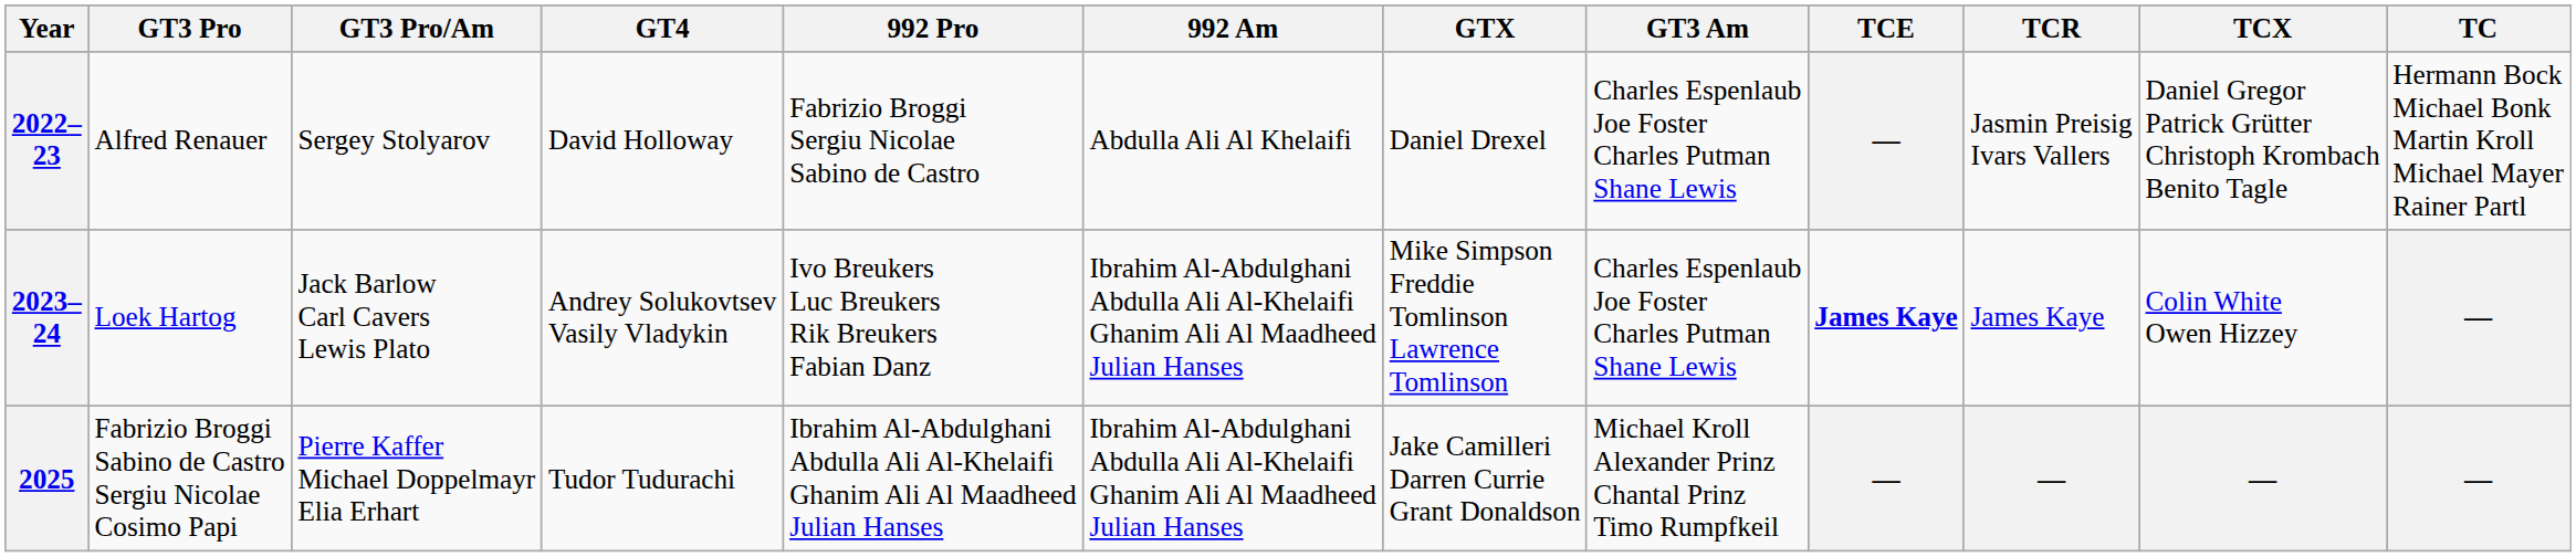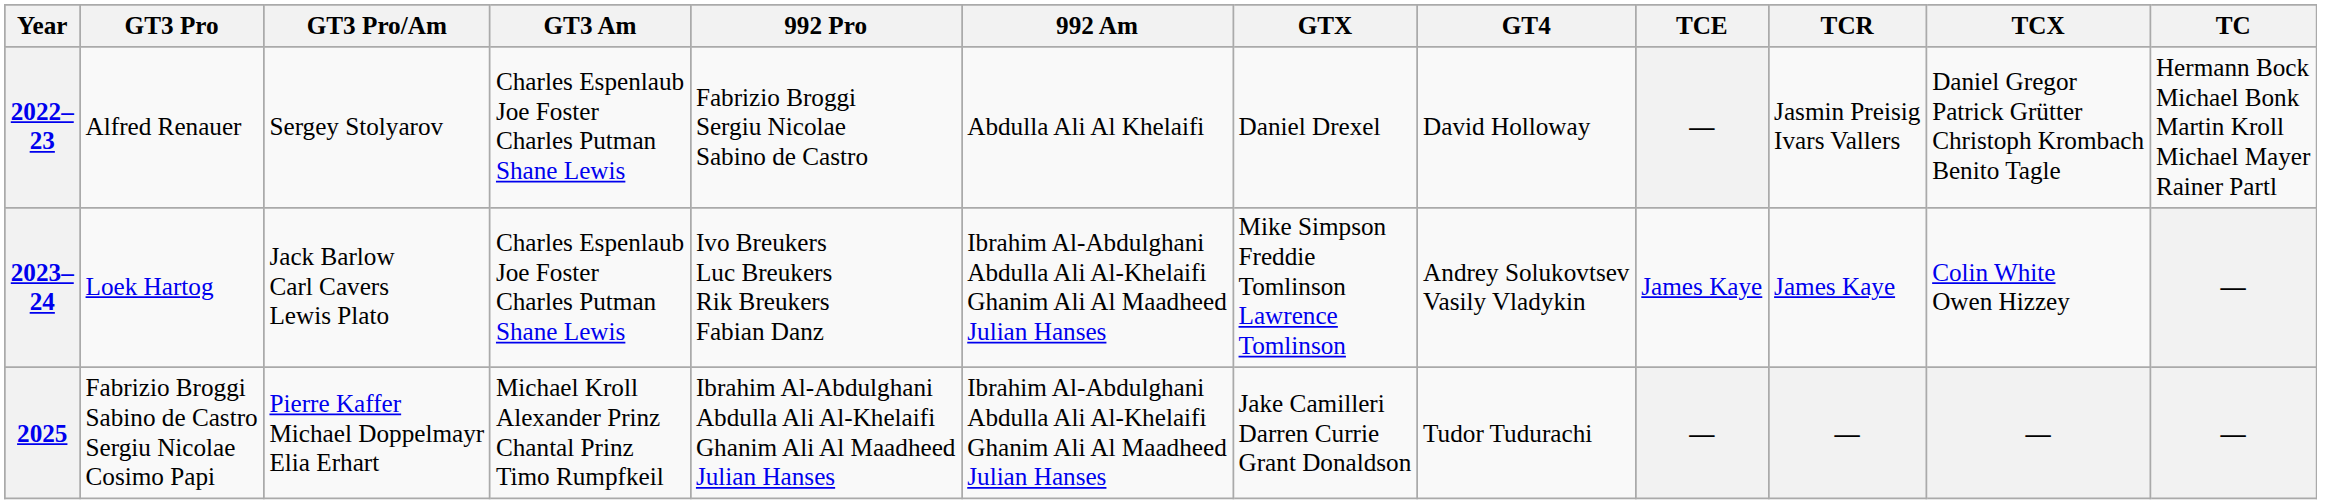columns swapped: GT3 Am <-> GT4
2023–24 | TCE: bold -> normal
